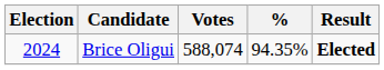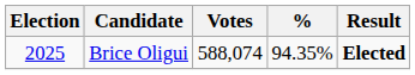Brice Oligui | Election: 2024 -> 2025
